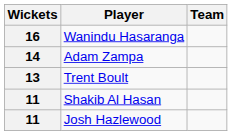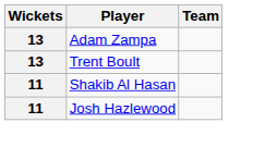- row: 16 | Wanindu Hasaranga
Adam Zampa | Wickets: 14 -> 13
